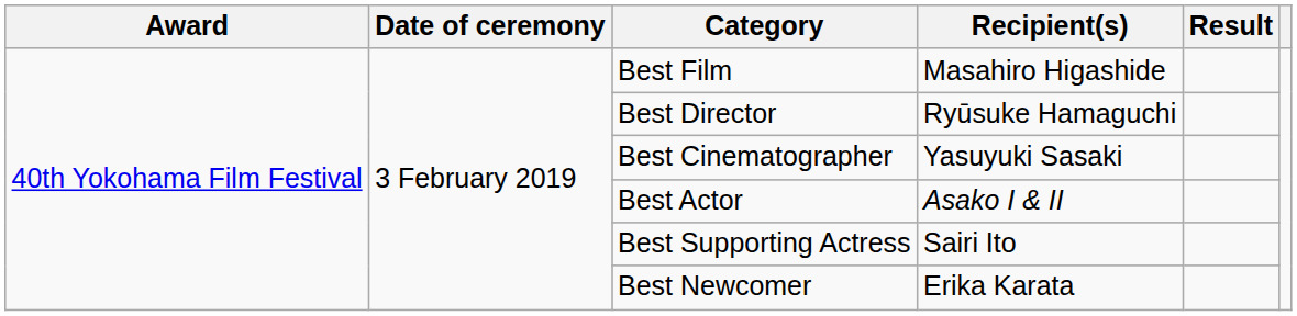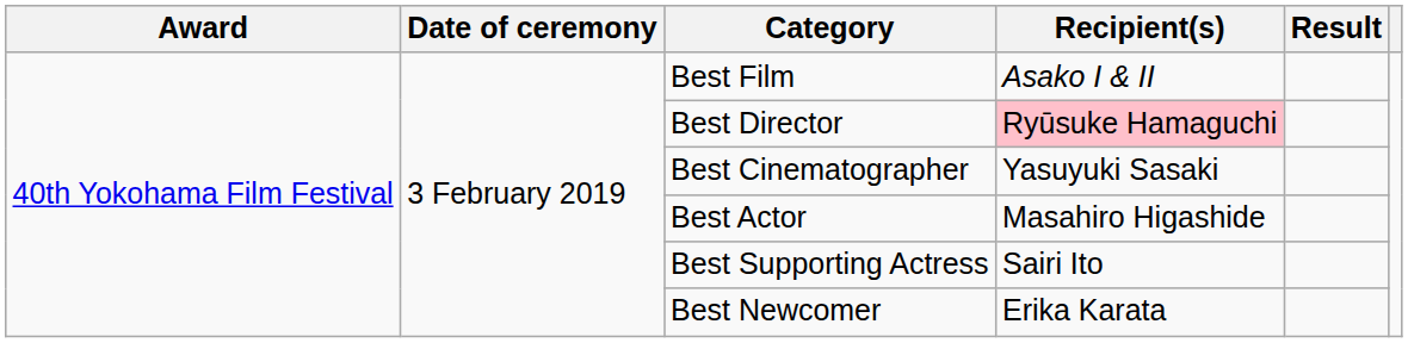Best Film | Recipient(s): Masahiro Higashide -> Asako I & II
Best Director | Recipient(s): no background -> pink background
Best Actor | Recipient(s): Asako I & II -> Masahiro Higashide
